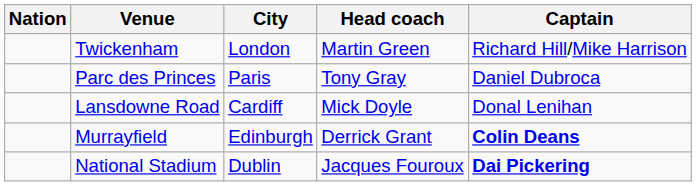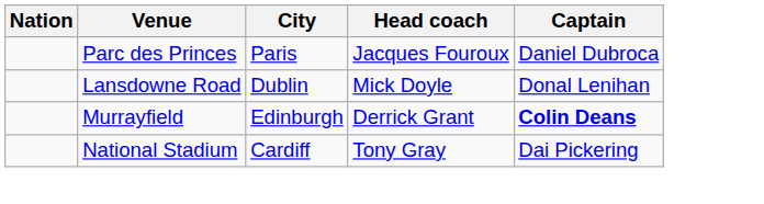- row: Twickenham | London | Martin Green | Richard Hill/Mike Harrison
Parc des Princes | Head coach: Tony Gray -> Jacques Fouroux
Lansdowne Road | City: Cardiff -> Dublin
National Stadium | City: Dublin -> Cardiff
National Stadium | Head coach: Jacques Fouroux -> Tony Gray
National Stadium | Captain: bold -> normal
